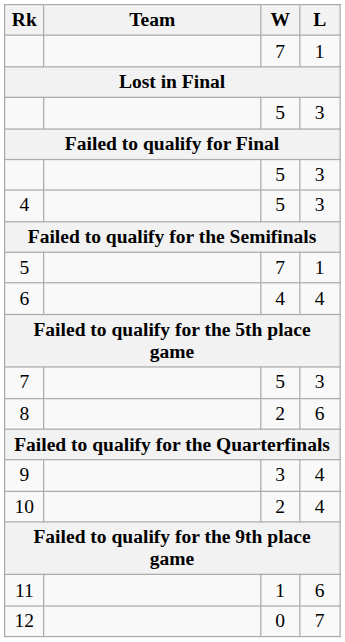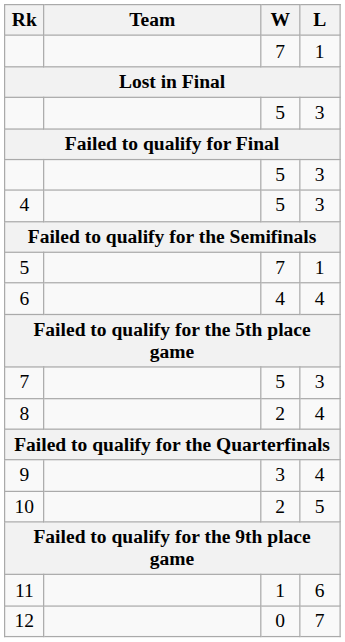8 | L: 6 -> 4
10 | L: 4 -> 5
